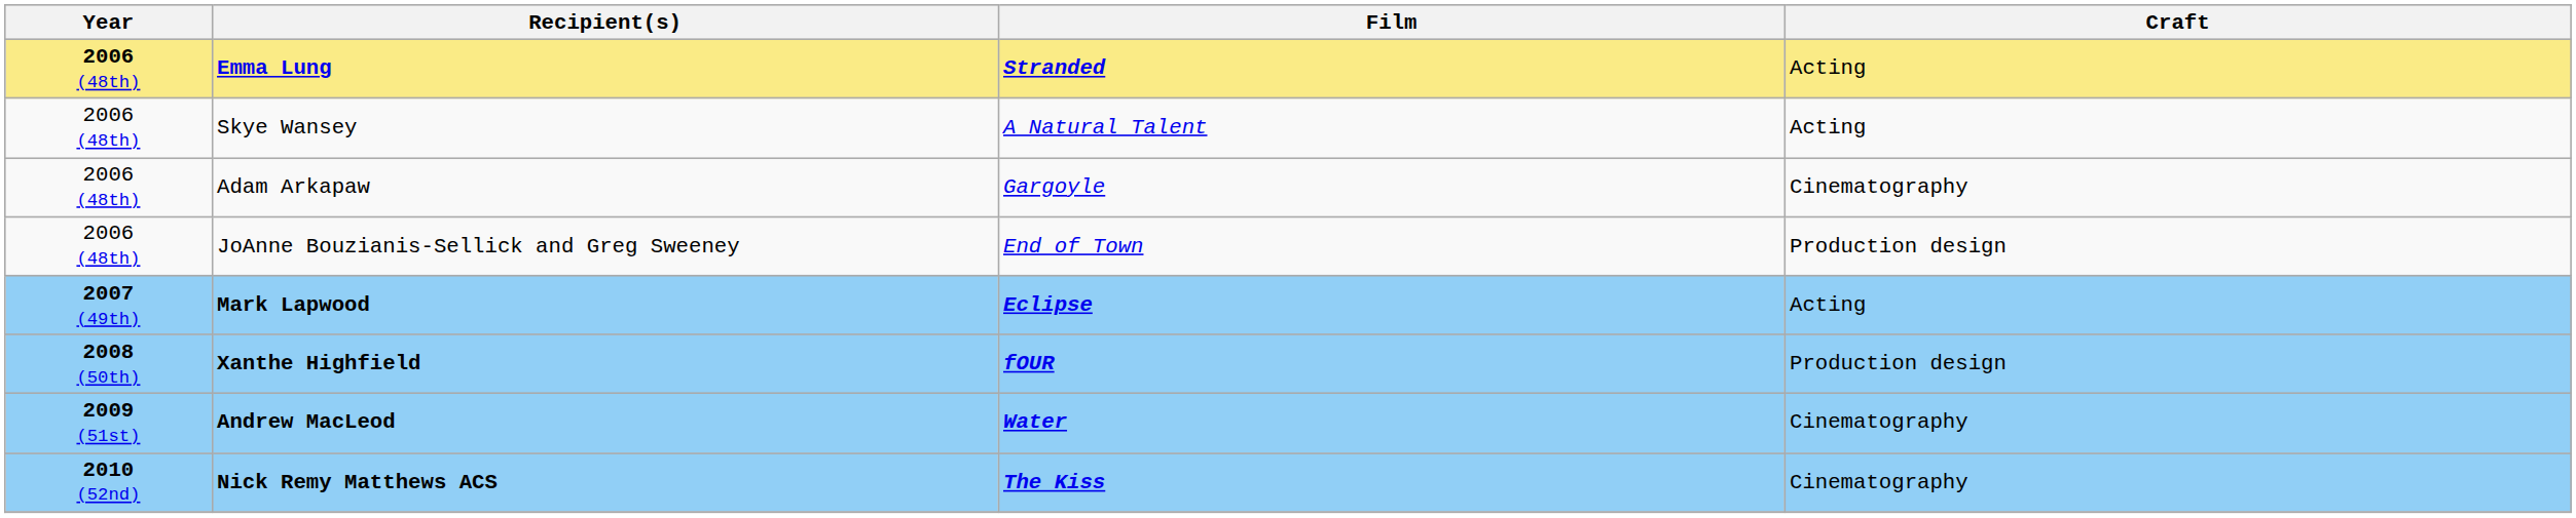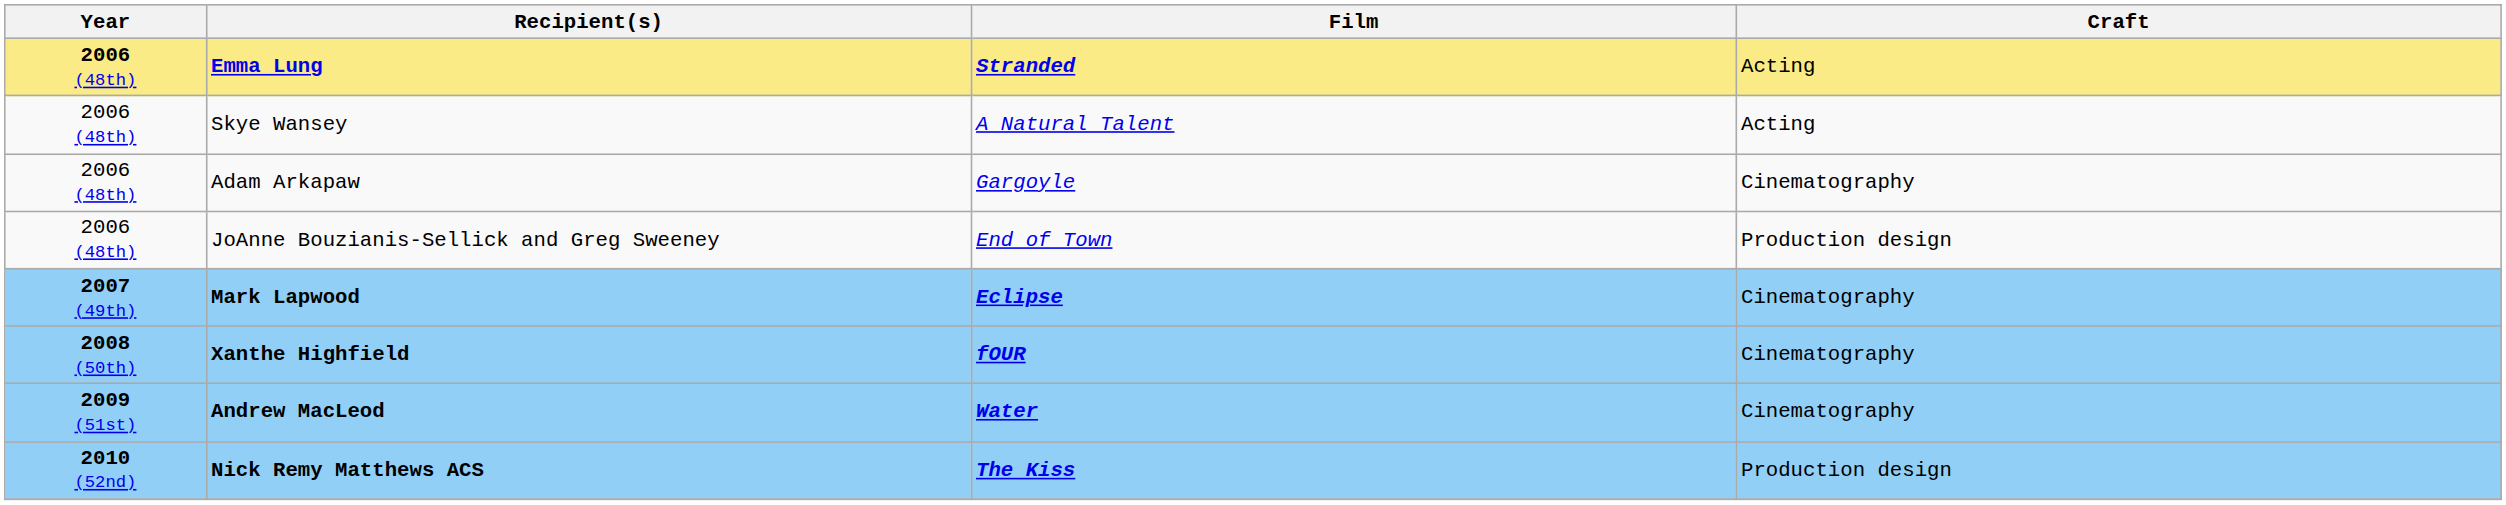Mark Lapwood | Craft: Acting -> Cinematography
Xanthe Highfield | Craft: Production design -> Cinematography
Nick Remy Matthews ACS | Craft: Cinematography -> Production design
